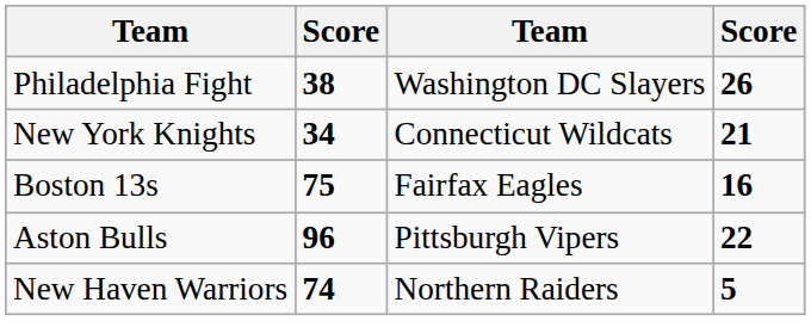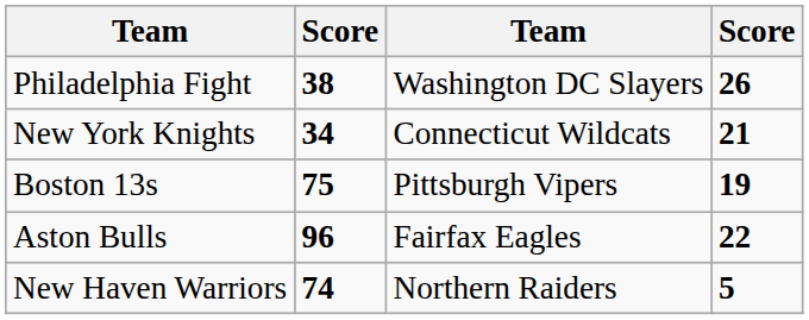Boston 13s | column 3: Fairfax Eagles -> Pittsburgh Vipers
Boston 13s | column 4: 16 -> 19
Aston Bulls | column 3: Pittsburgh Vipers -> Fairfax Eagles
